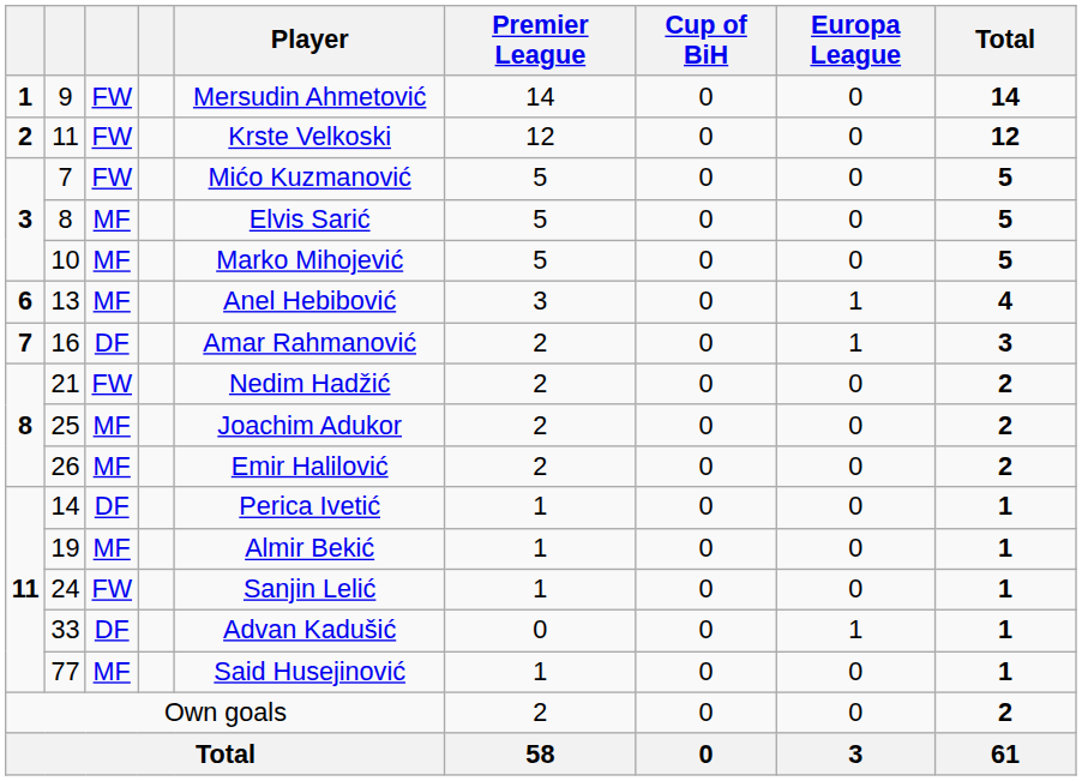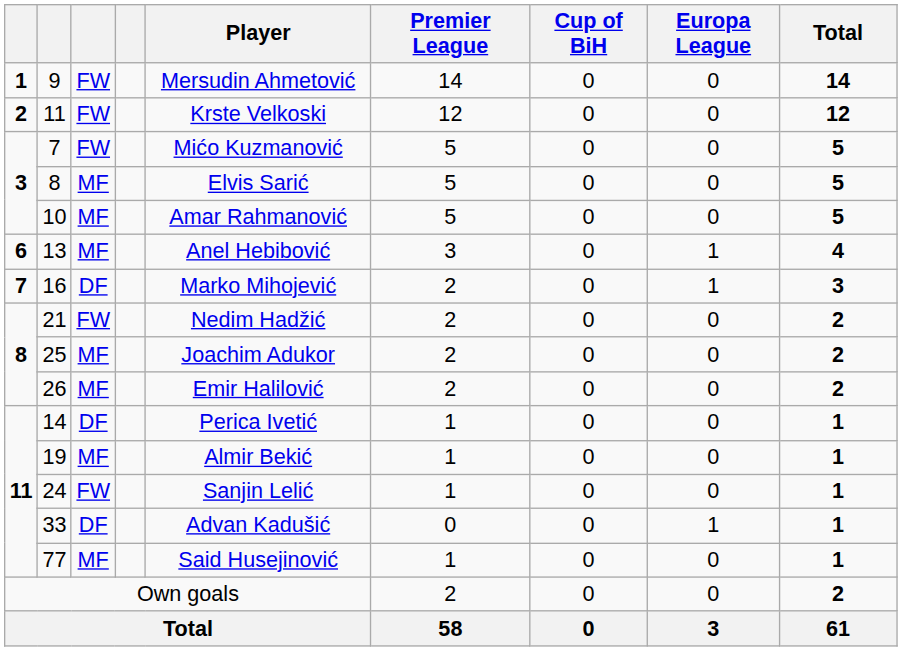10 | Player: Marko Mihojević -> Amar Rahmanović
16 | Player: Amar Rahmanović -> Marko Mihojević
